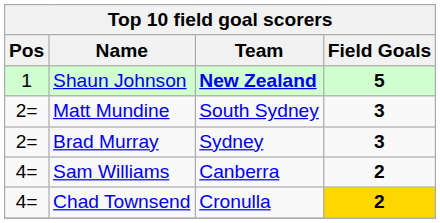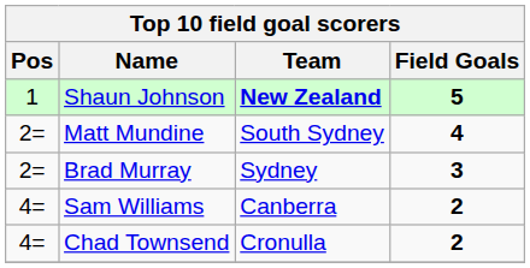Matt Mundine | Field Goals: 3 -> 4
Chad Townsend | Field Goals: gold background -> no background
